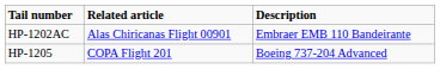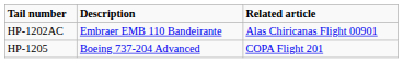columns swapped: Description <-> Related article
